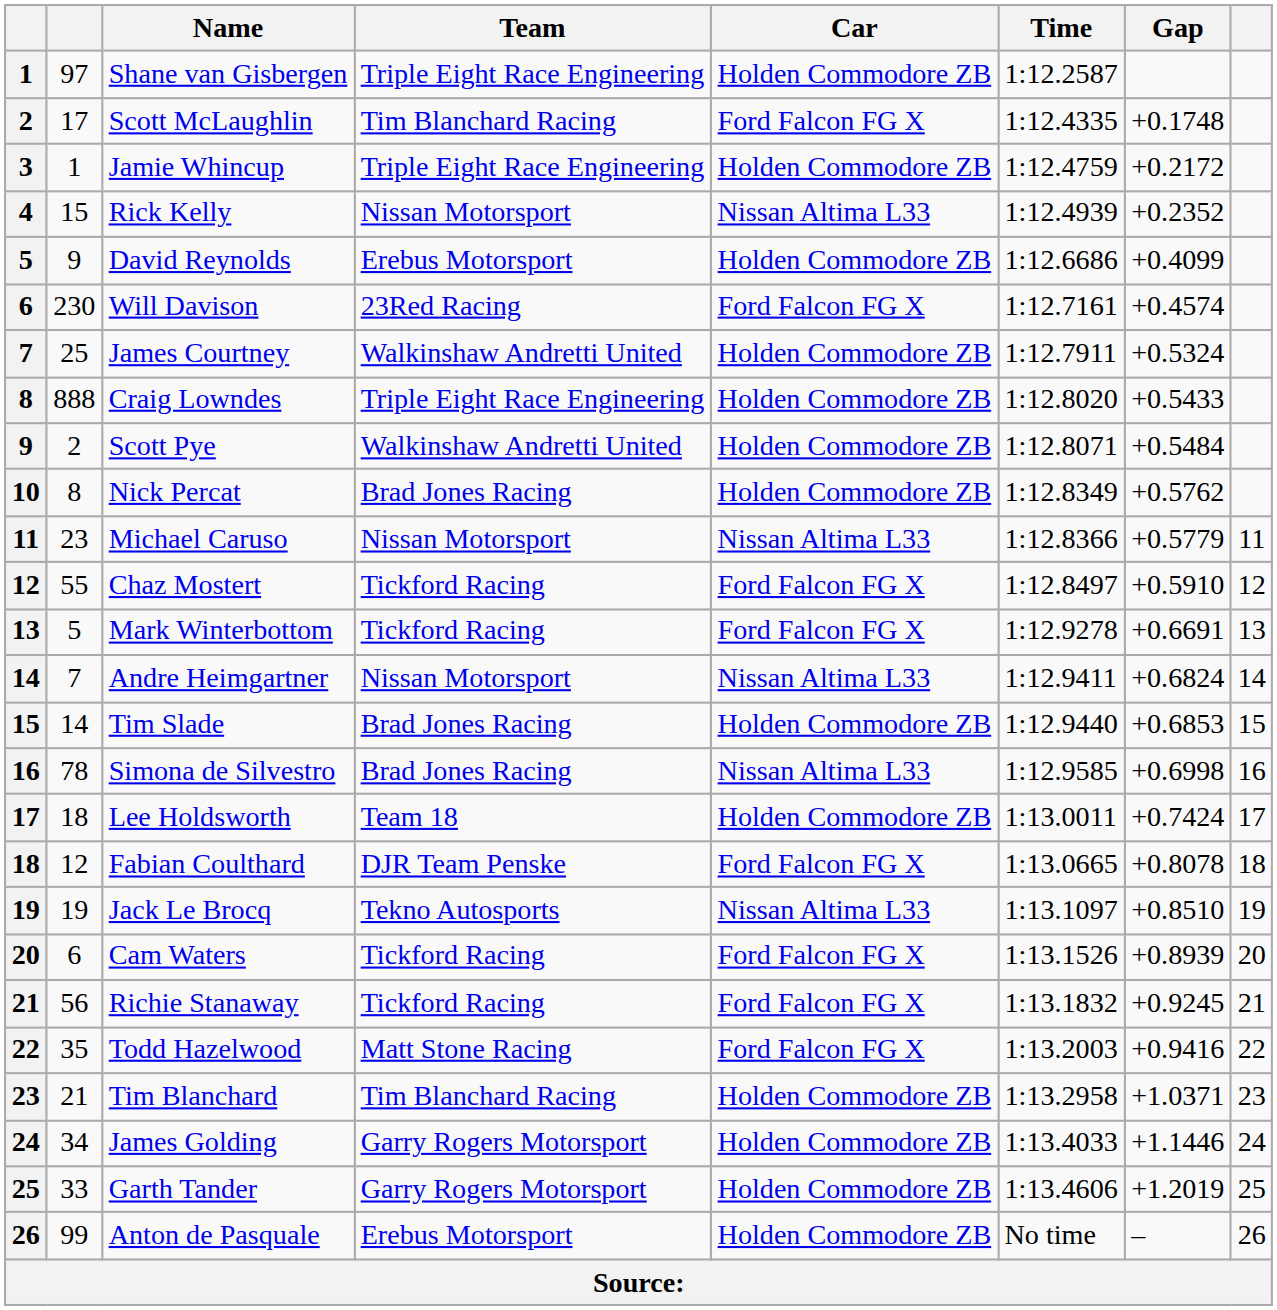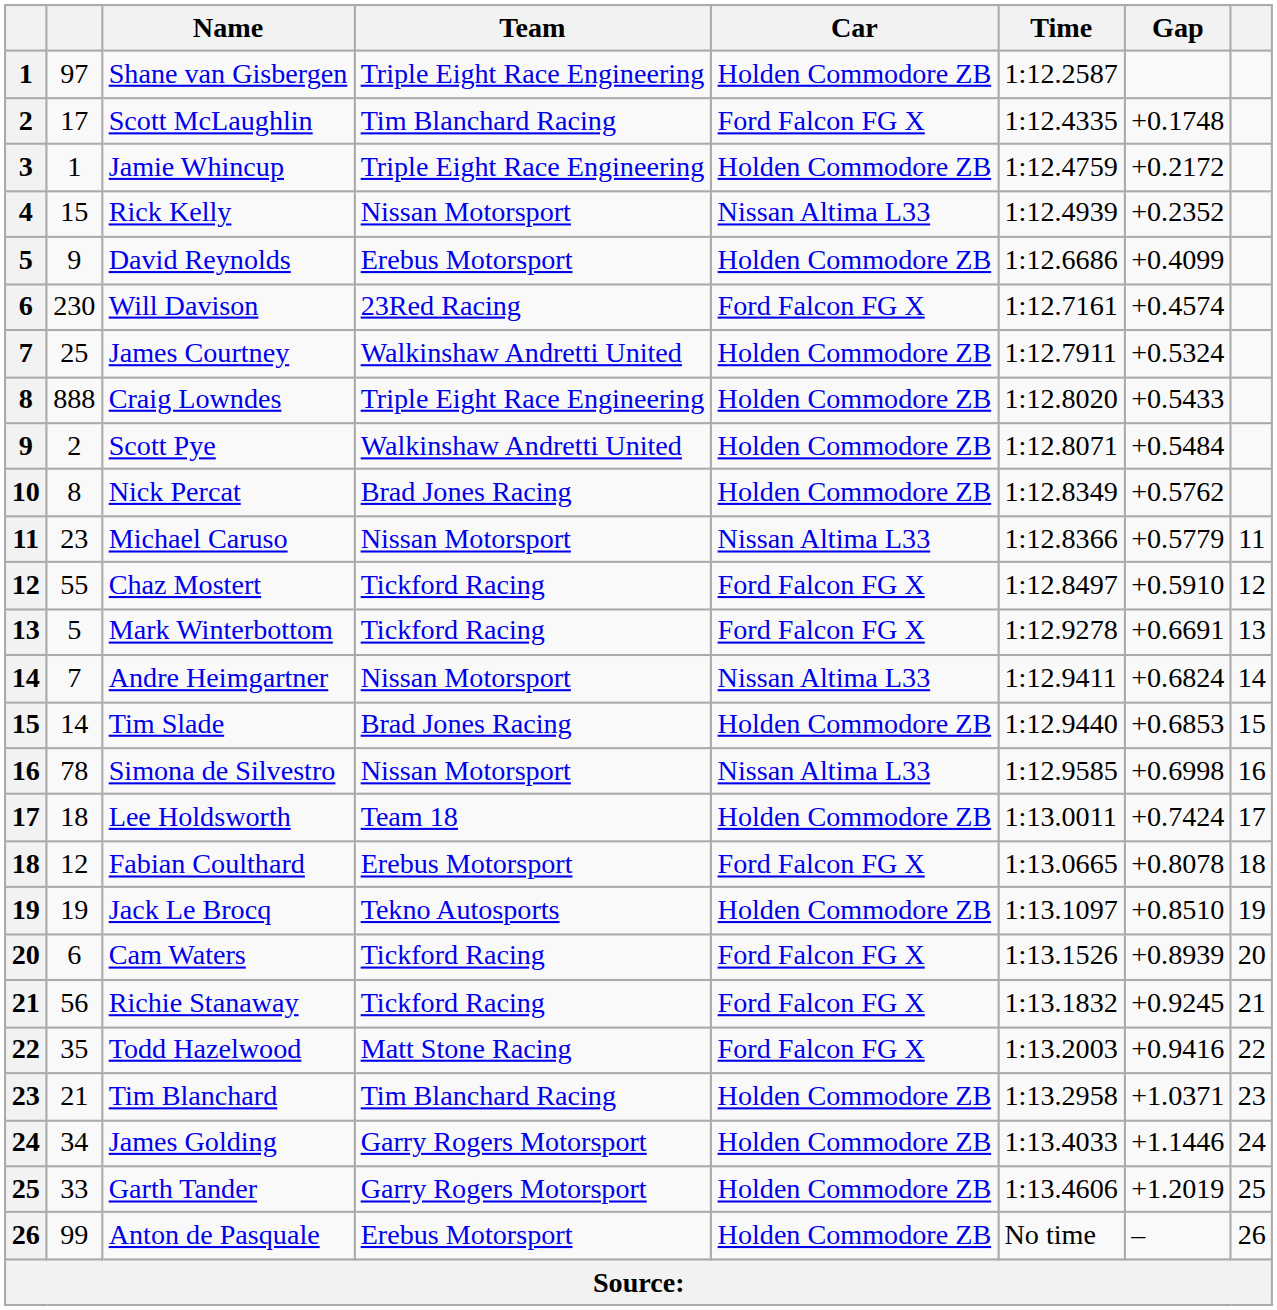Simona de Silvestro | Team: Brad Jones Racing -> Nissan Motorsport
Fabian Coulthard | Team: DJR Team Penske -> Erebus Motorsport
Jack Le Brocq | Car: Nissan Altima L33 -> Holden Commodore ZB
